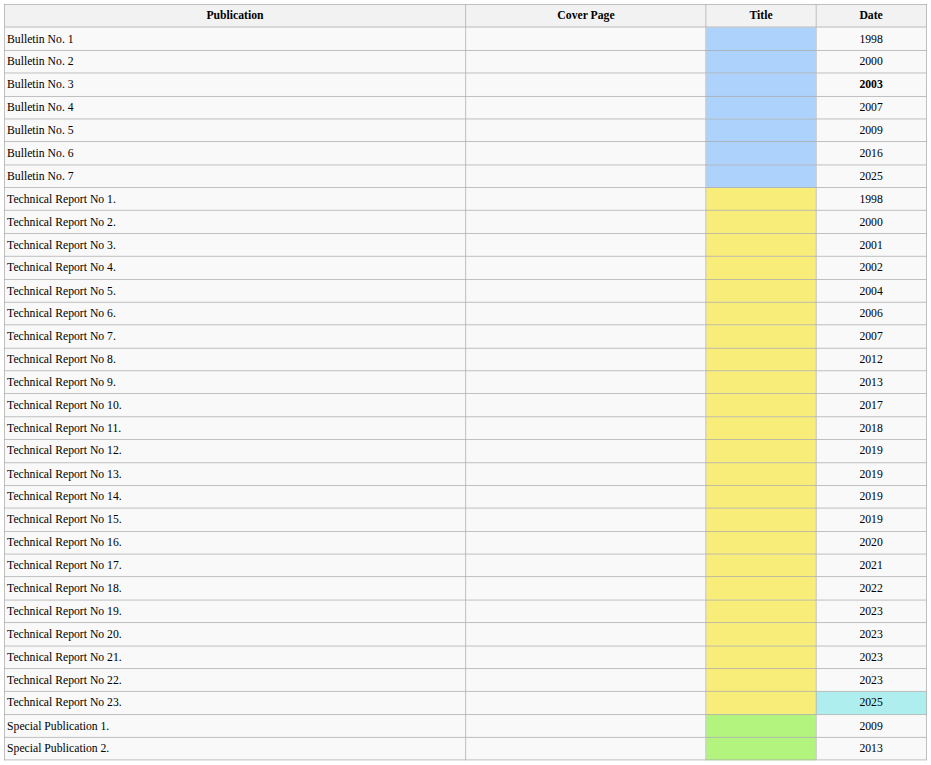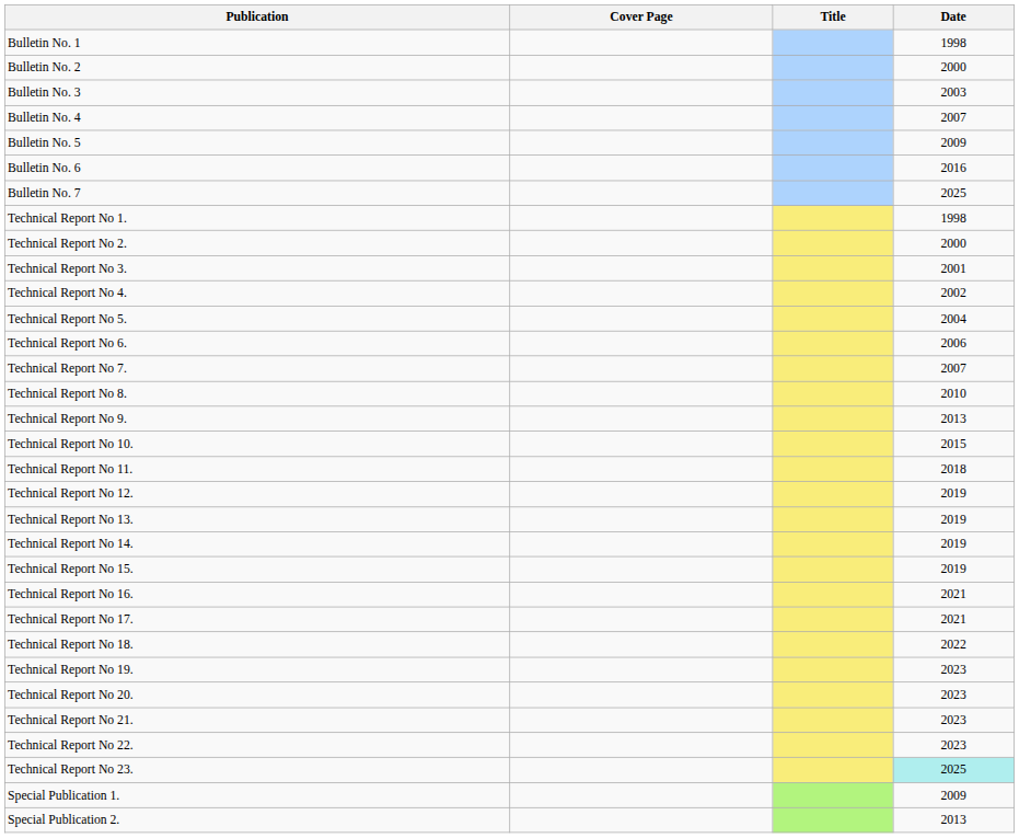Bulletin No. 3 | Date: bold -> normal
Technical Report No 8. | Date: 2012 -> 2010
Technical Report No 10. | Date: 2017 -> 2015
Technical Report No 16. | Date: 2020 -> 2021
